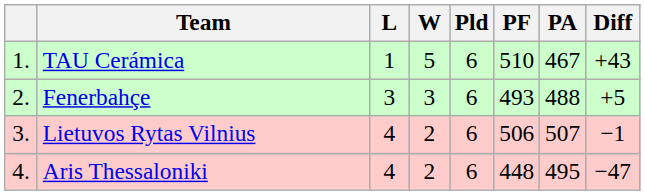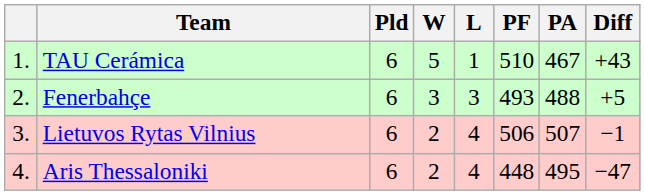columns swapped: Pld <-> L
